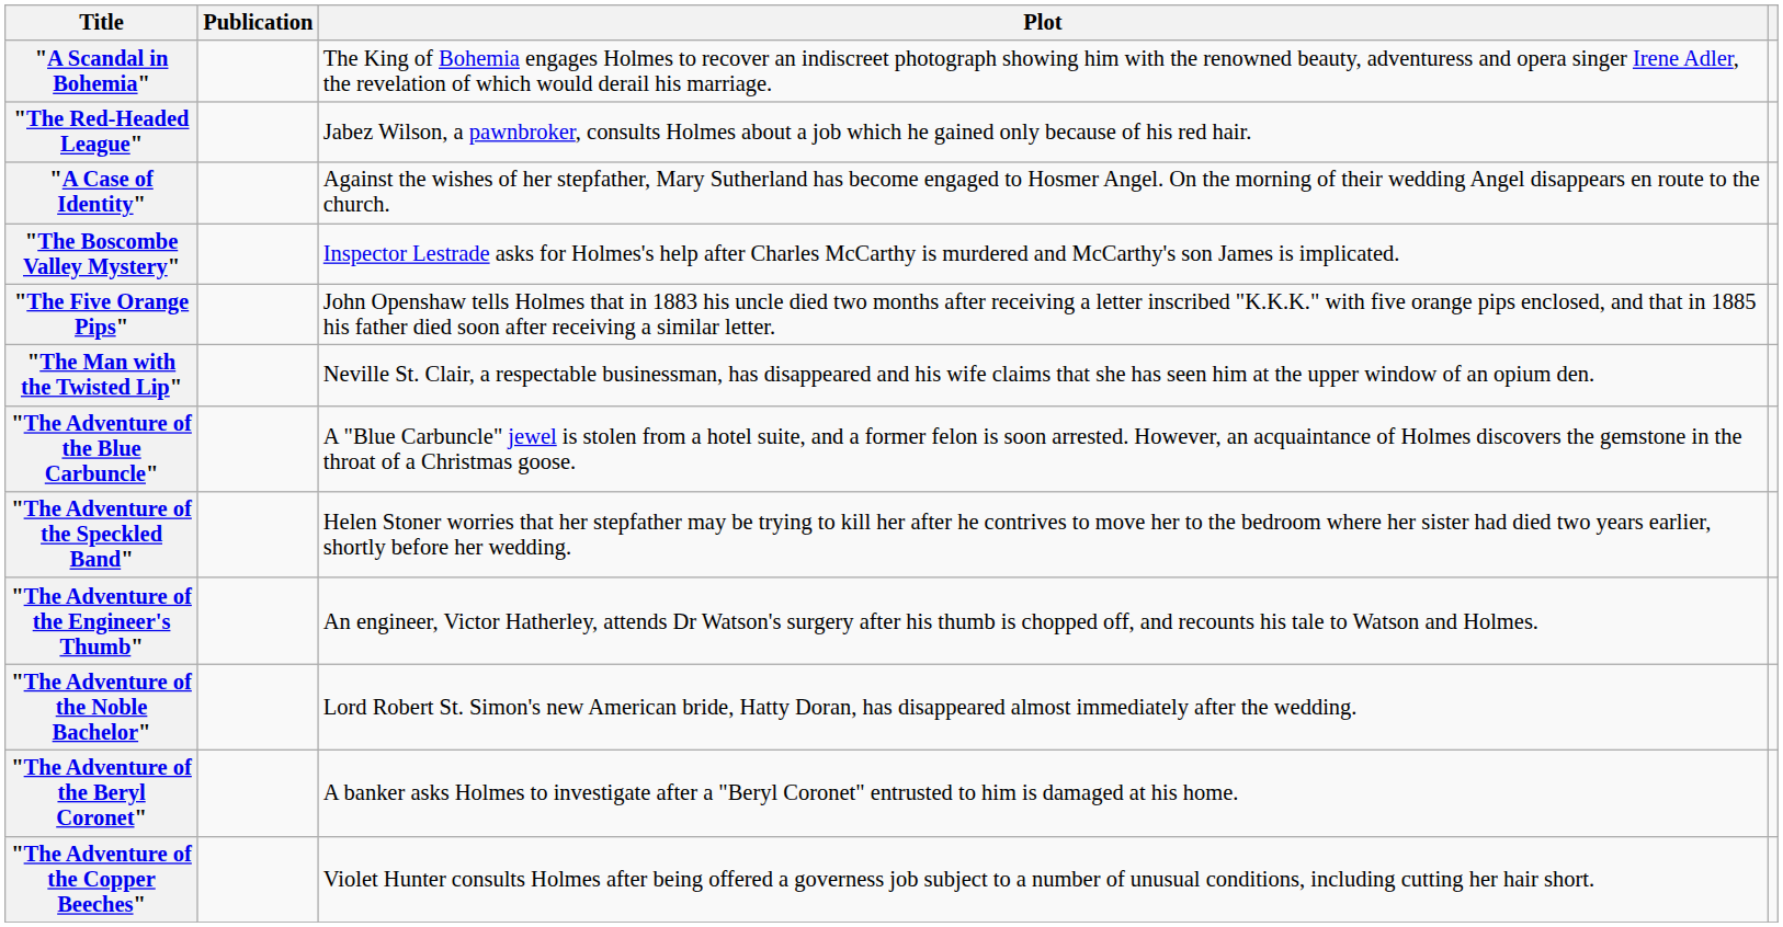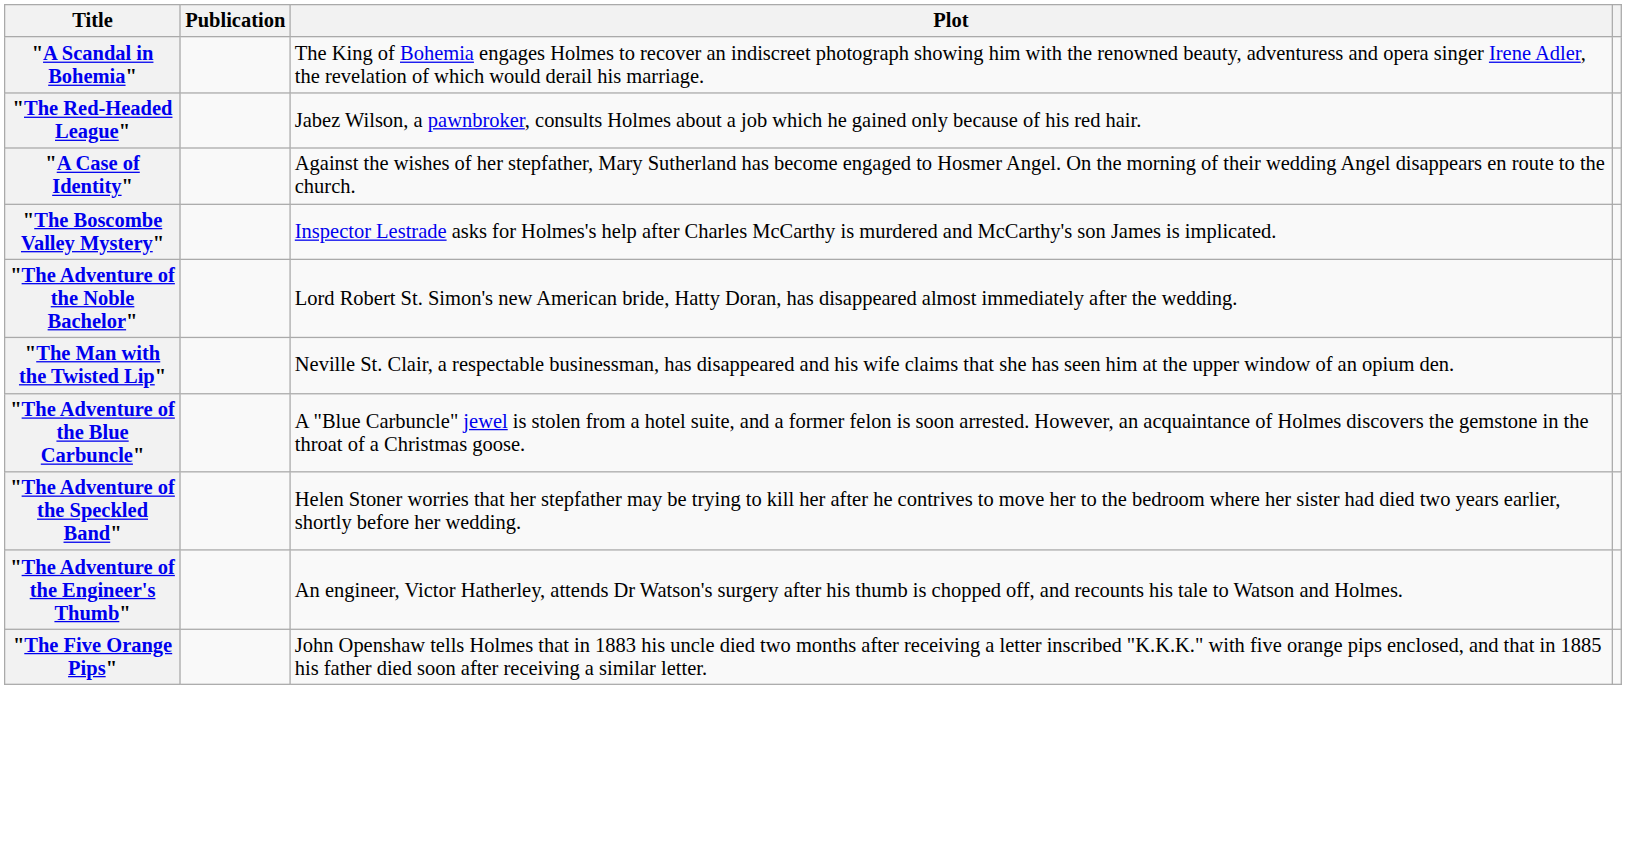rows swapped: "The Five Orange Pips" <-> "The Adventure of the Noble Bachelor"
- row: "The Adventure of the Beryl Coronet" | A banker asks Holmes to investigate after a "Beryl Coronet" entrusted to him is damaged at his home.
- row: "The Adventure of the Copper Beeches" | Violet Hunter consults Holmes after being offered a governess job subject to a number of unusual conditions, including cutting her hair short.
